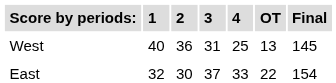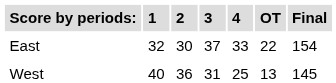rows swapped: East <-> West
